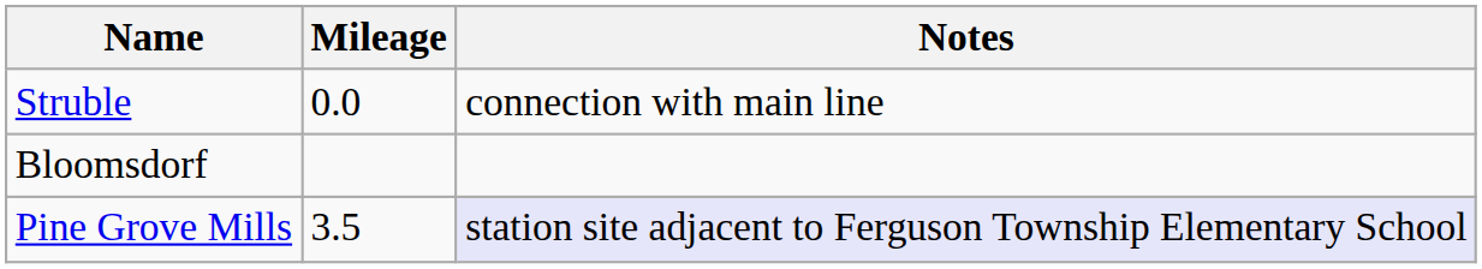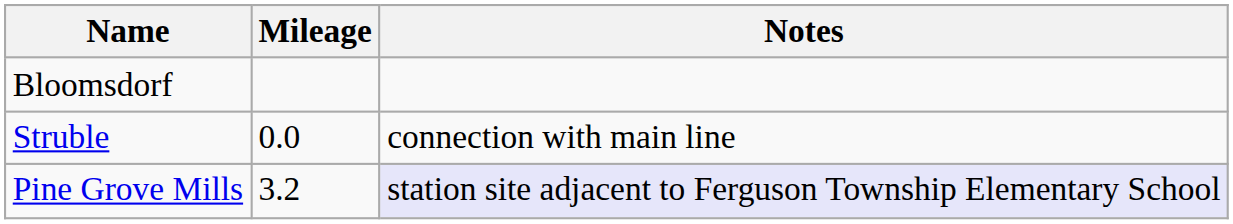rows swapped: Struble <-> Bloomsdorf
Pine Grove Mills | Mileage: 3.5 -> 3.2
